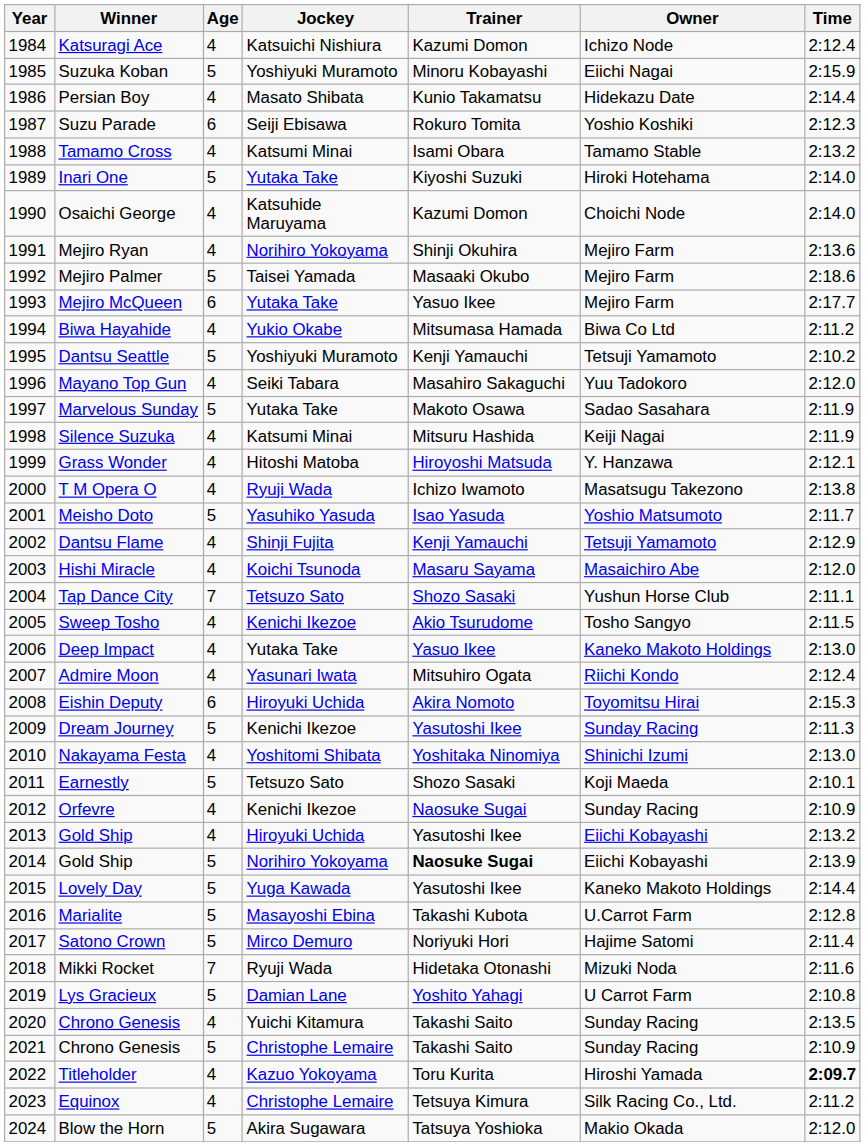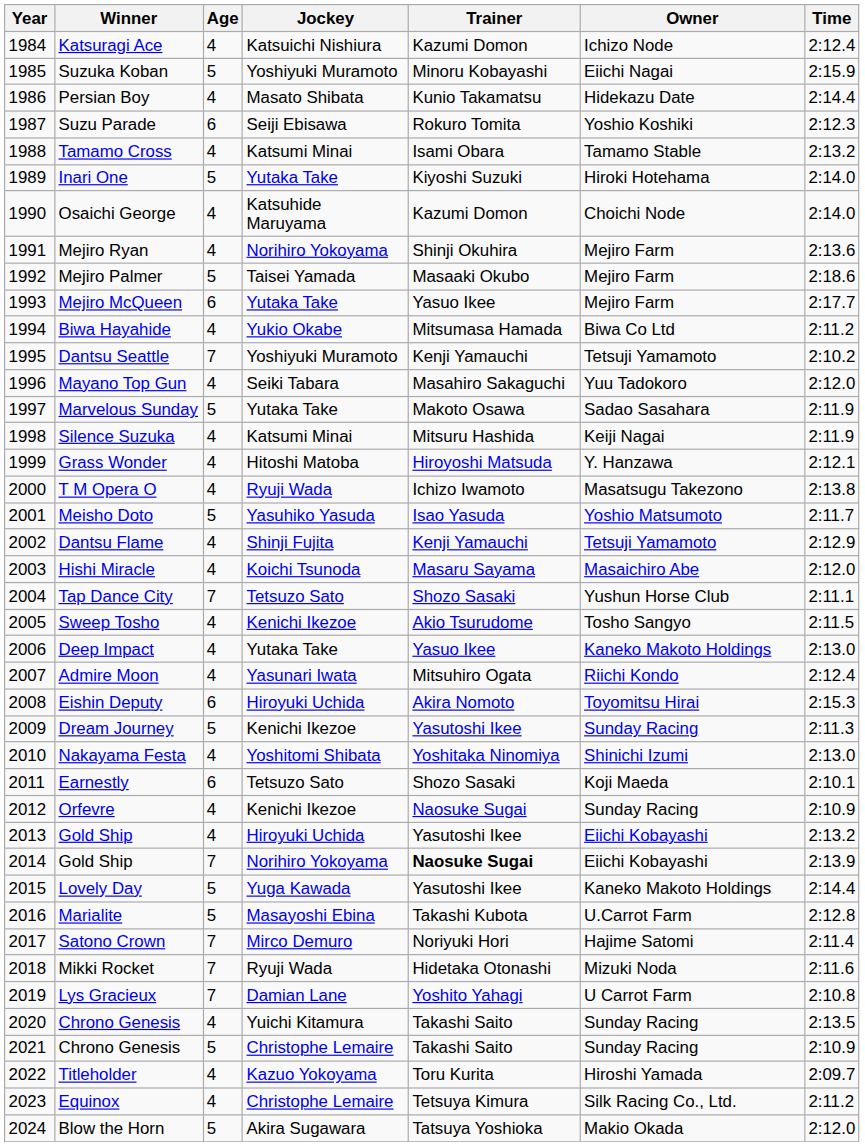Dantsu Seattle | Age: 5 -> 7
Earnestly | Age: 5 -> 6
2014 / Gold Ship | Age: 5 -> 7
Satono Crown | Age: 5 -> 7
Lys Gracieux | Age: 5 -> 7
Titleholder | Time: bold -> normal
